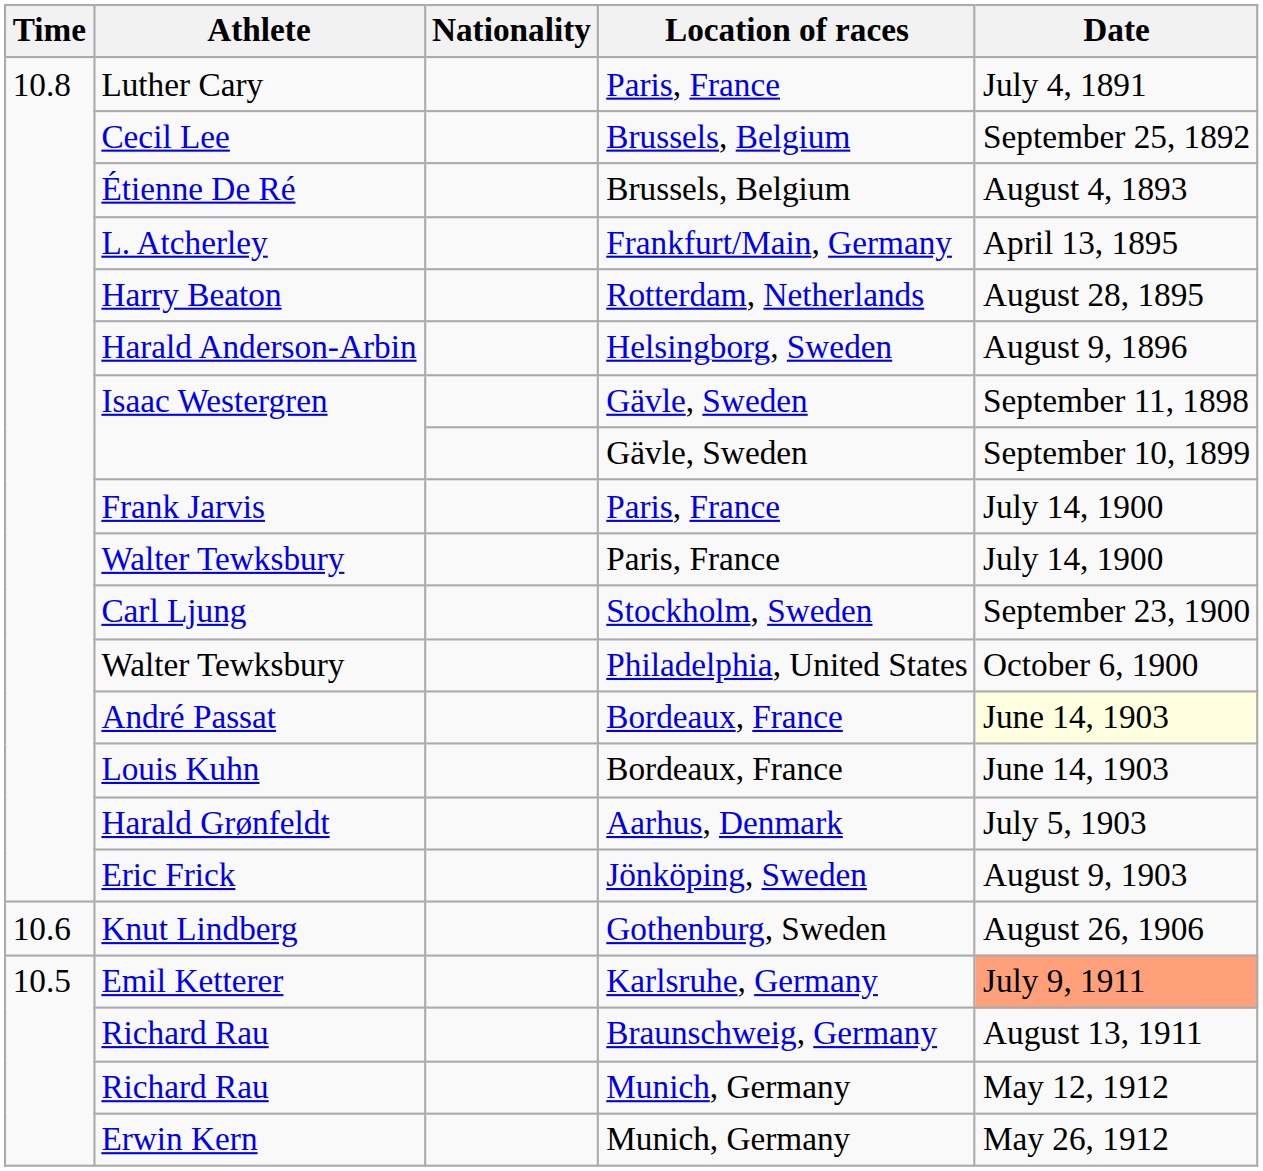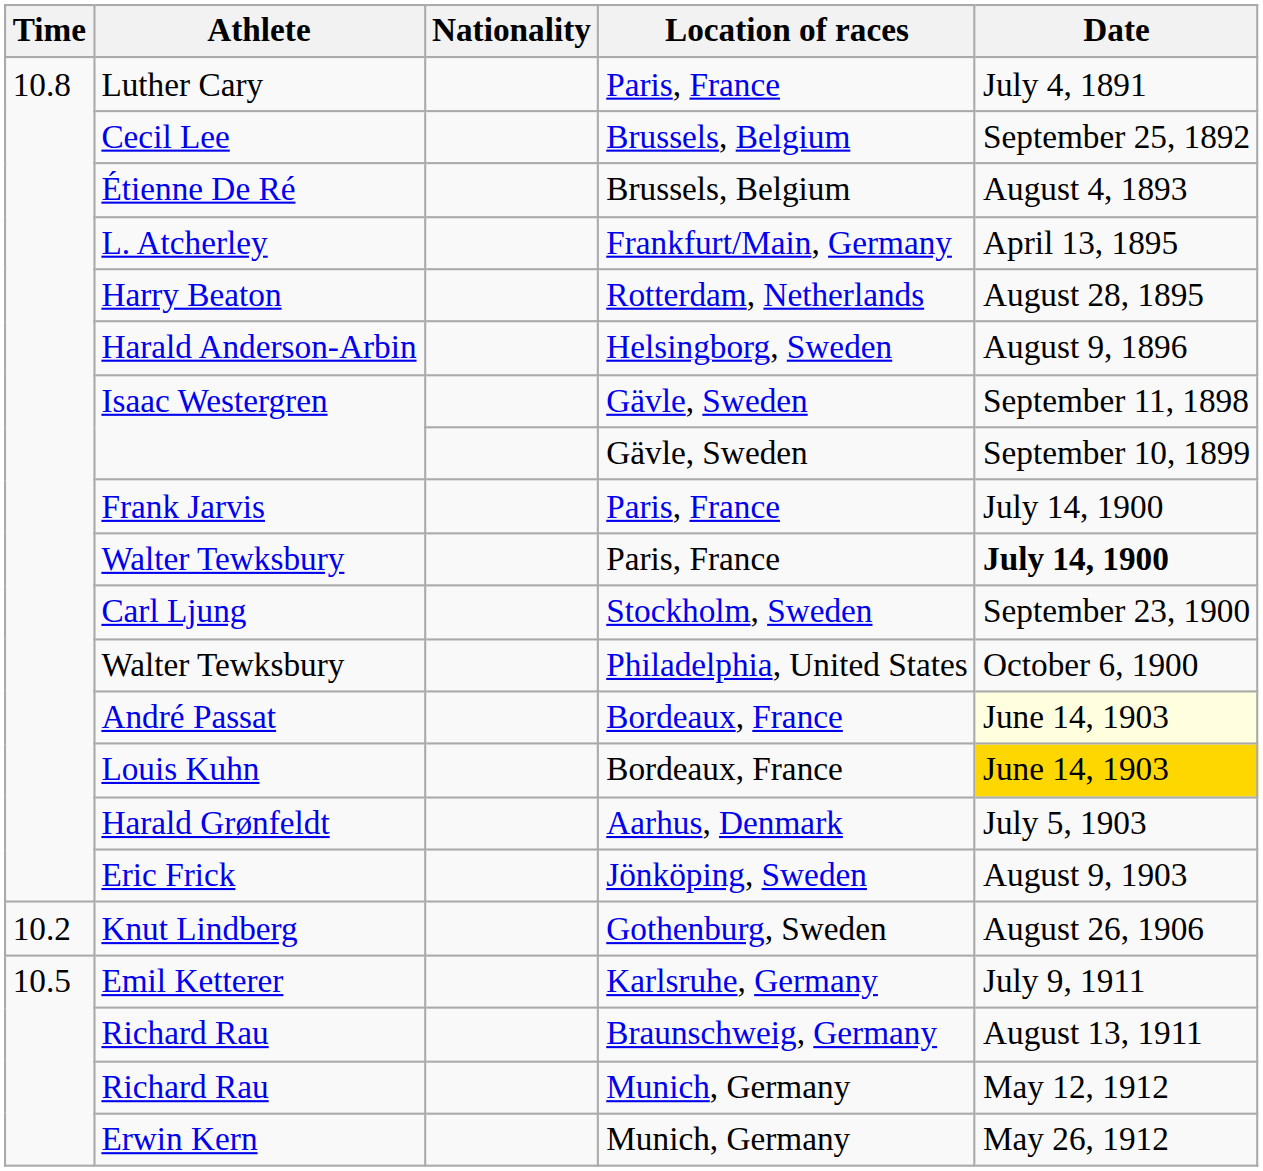Walter Tewksbury / Paris, France | Date: normal -> bold
Louis Kuhn | Date: no background -> gold background
Knut Lindberg | Time: 10.6 -> 10.2
Emil Ketterer | Date: lightsalmon background -> no background
